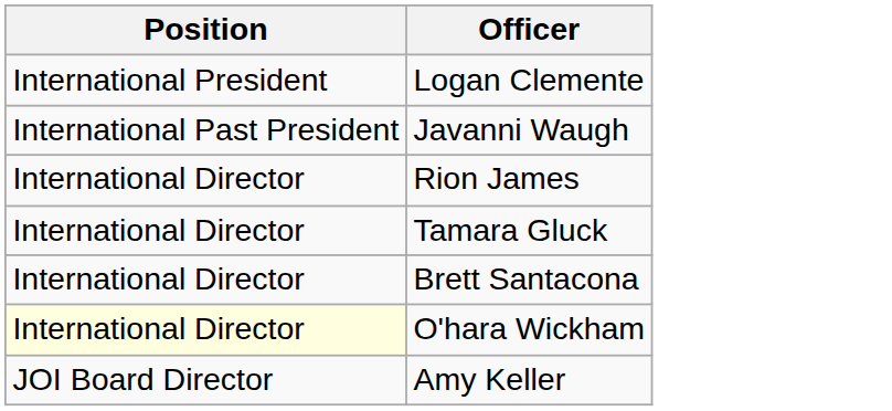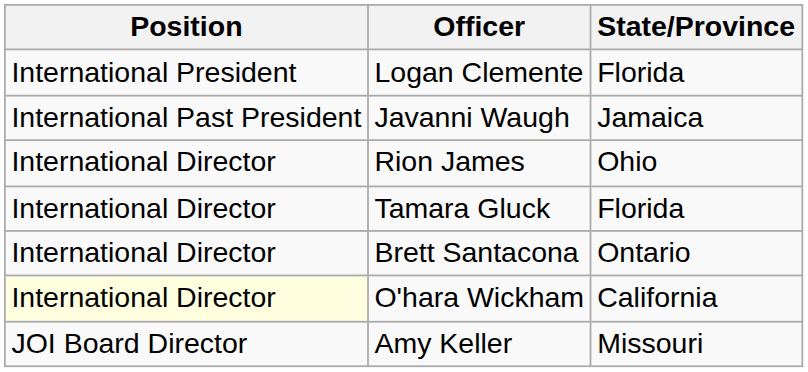+ column: State/Province | Florida | Jamaica | Ohio | Florida | Ontario | California | Missouri
